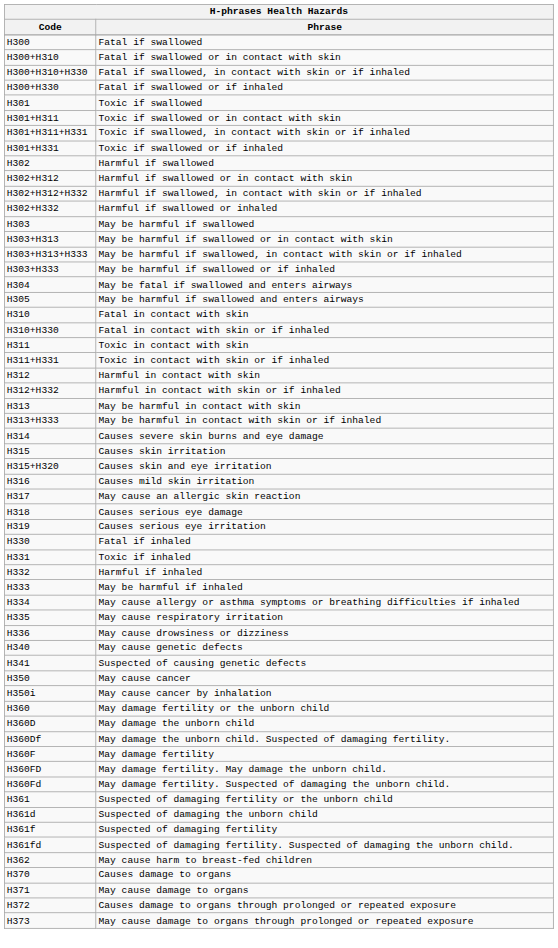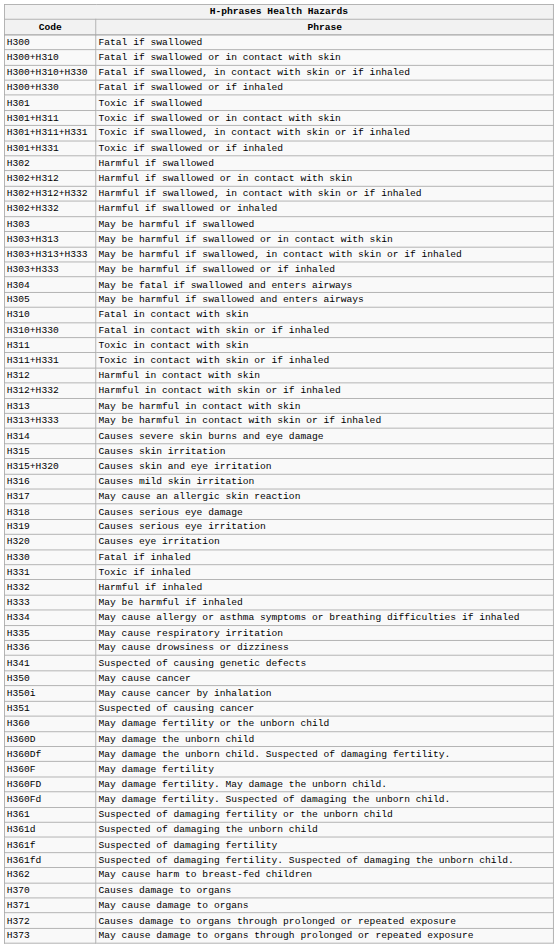+ row: H320 | Causes eye irritation
- row: H340 | May cause genetic defects
+ row: H351 | Suspected of causing cancer
